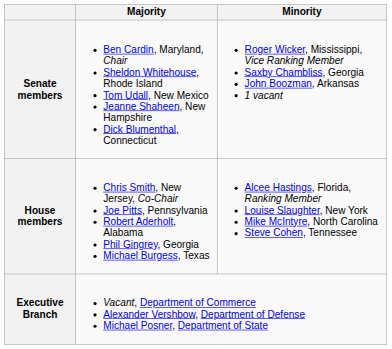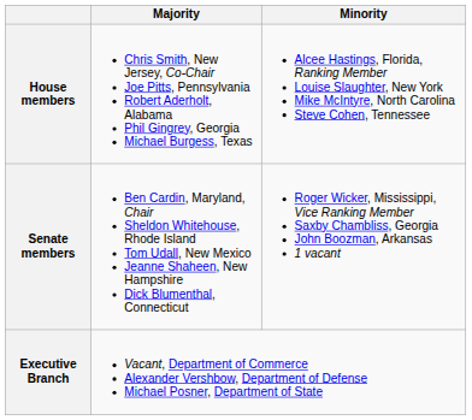rows swapped: Senate members <-> House members
